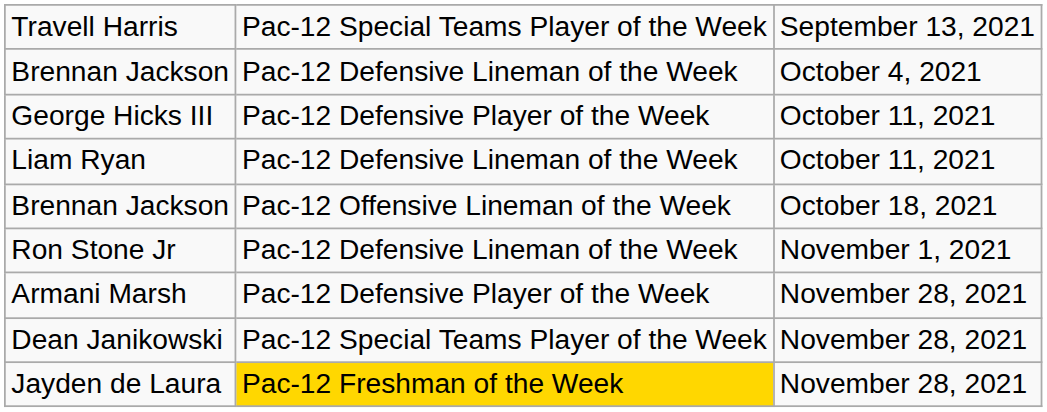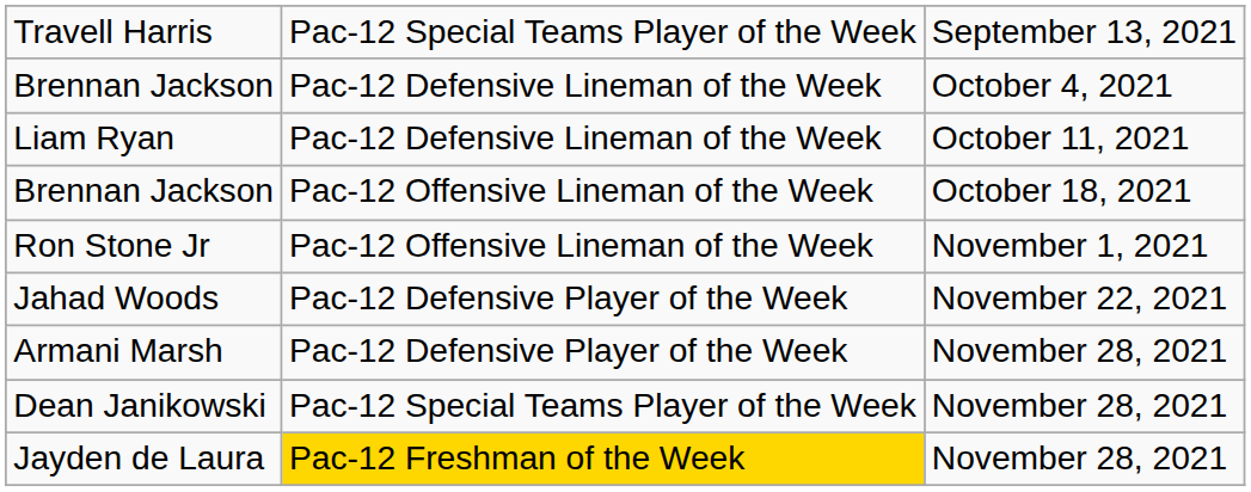- row: George Hicks III | Pac-12 Defensive Player of the Week | October 11, 2021
Ron Stone Jr | column 2: Pac-12 Defensive Lineman of the Week -> Pac-12 Offensive Lineman of the Week
+ row: Jahad Woods | Pac-12 Defensive Player of the Week | November 22, 2021
